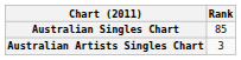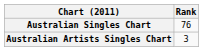Australian Singles Chart | Rank: 85 -> 76
